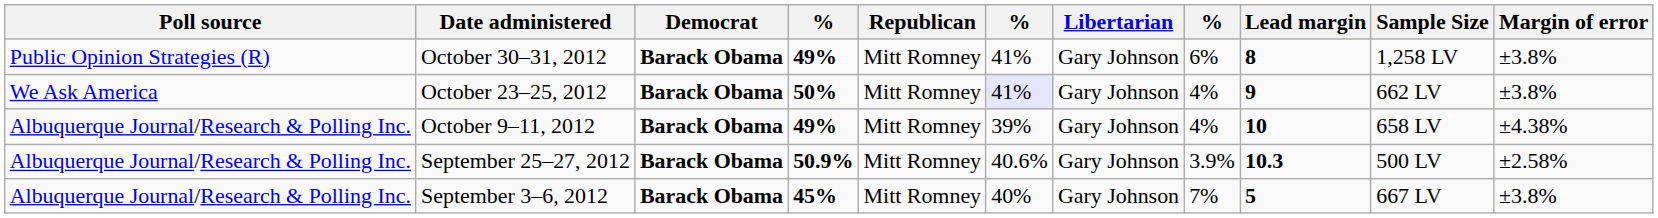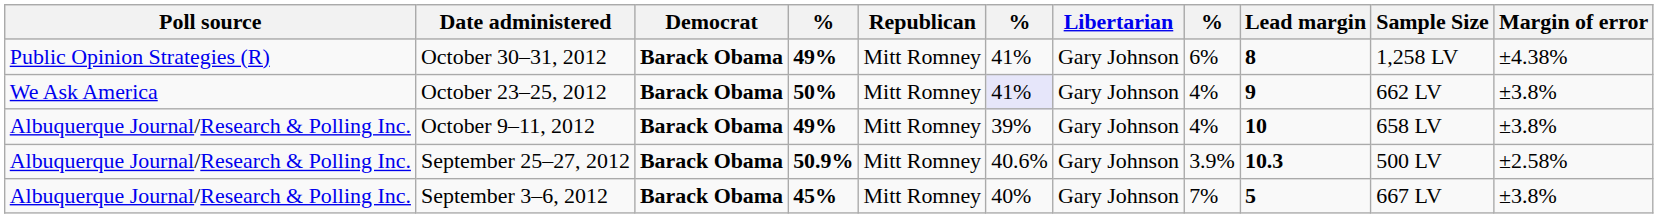October 30–31, 2012 | Margin of error: ±3.8% -> ±4.38%
October 9–11, 2012 | Margin of error: ±4.38% -> ±3.8%
